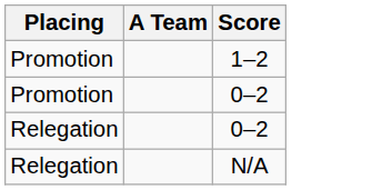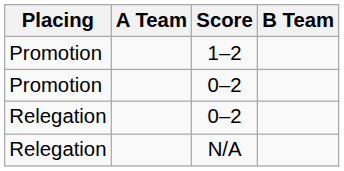+ column: B Team
